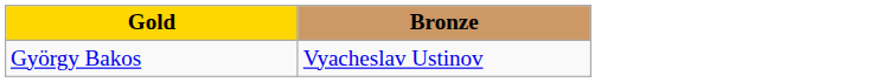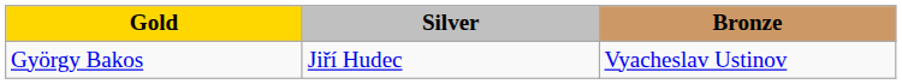+ column: Silver | Jiří Hudec
